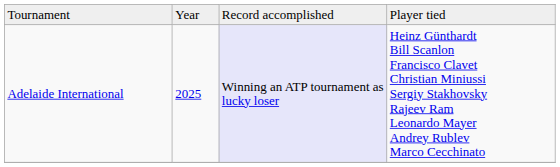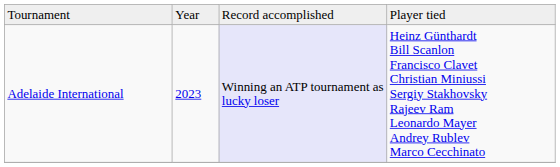Adelaide International | column 2: 2025 -> 2023
